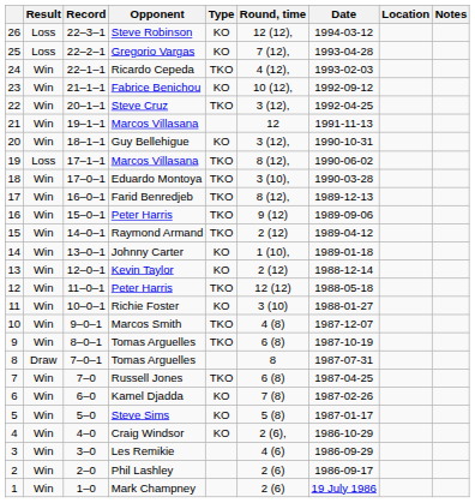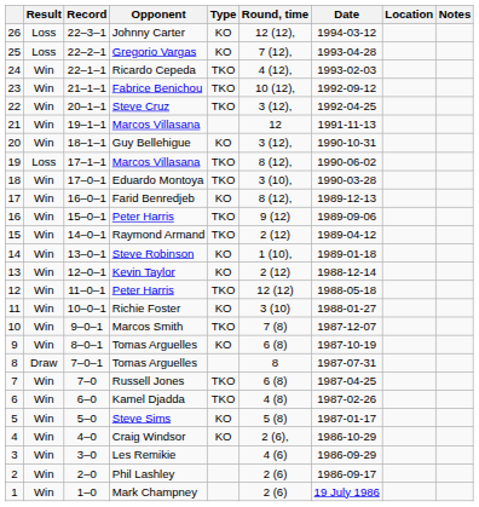26 | Opponent: Steve Robinson -> Johnny Carter
23 | Type: KO -> TKO
17 | Type: TKO -> KO
14 | Opponent: Johnny Carter -> Steve Robinson
10 | Round, time: 4 (8) -> 7 (8)
9 | Type: TKO -> KO
6 | Type: KO -> TKO
6 | Round, time: 7 (8) -> 4 (8)
